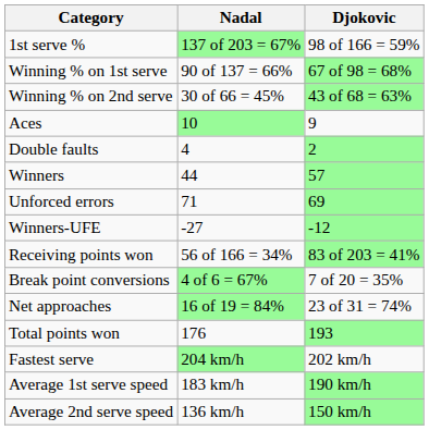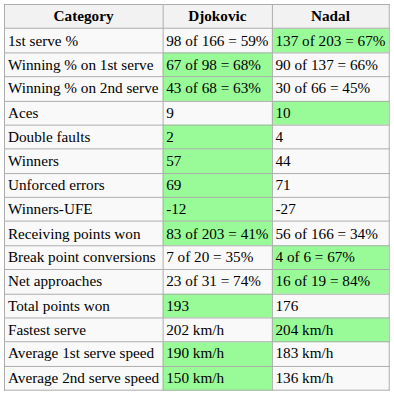columns swapped: Djokovic <-> Nadal
